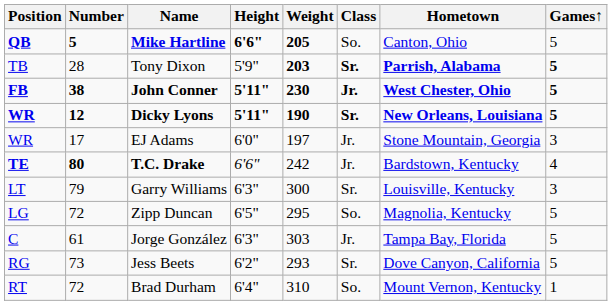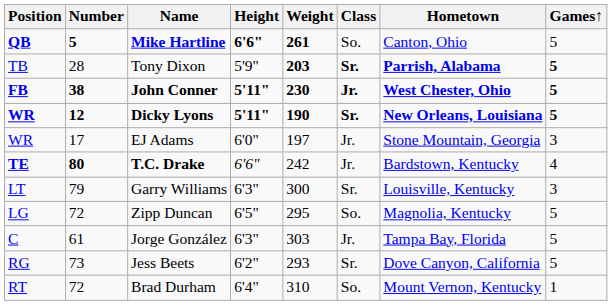Mike Hartline | Weight: 205 -> 261
